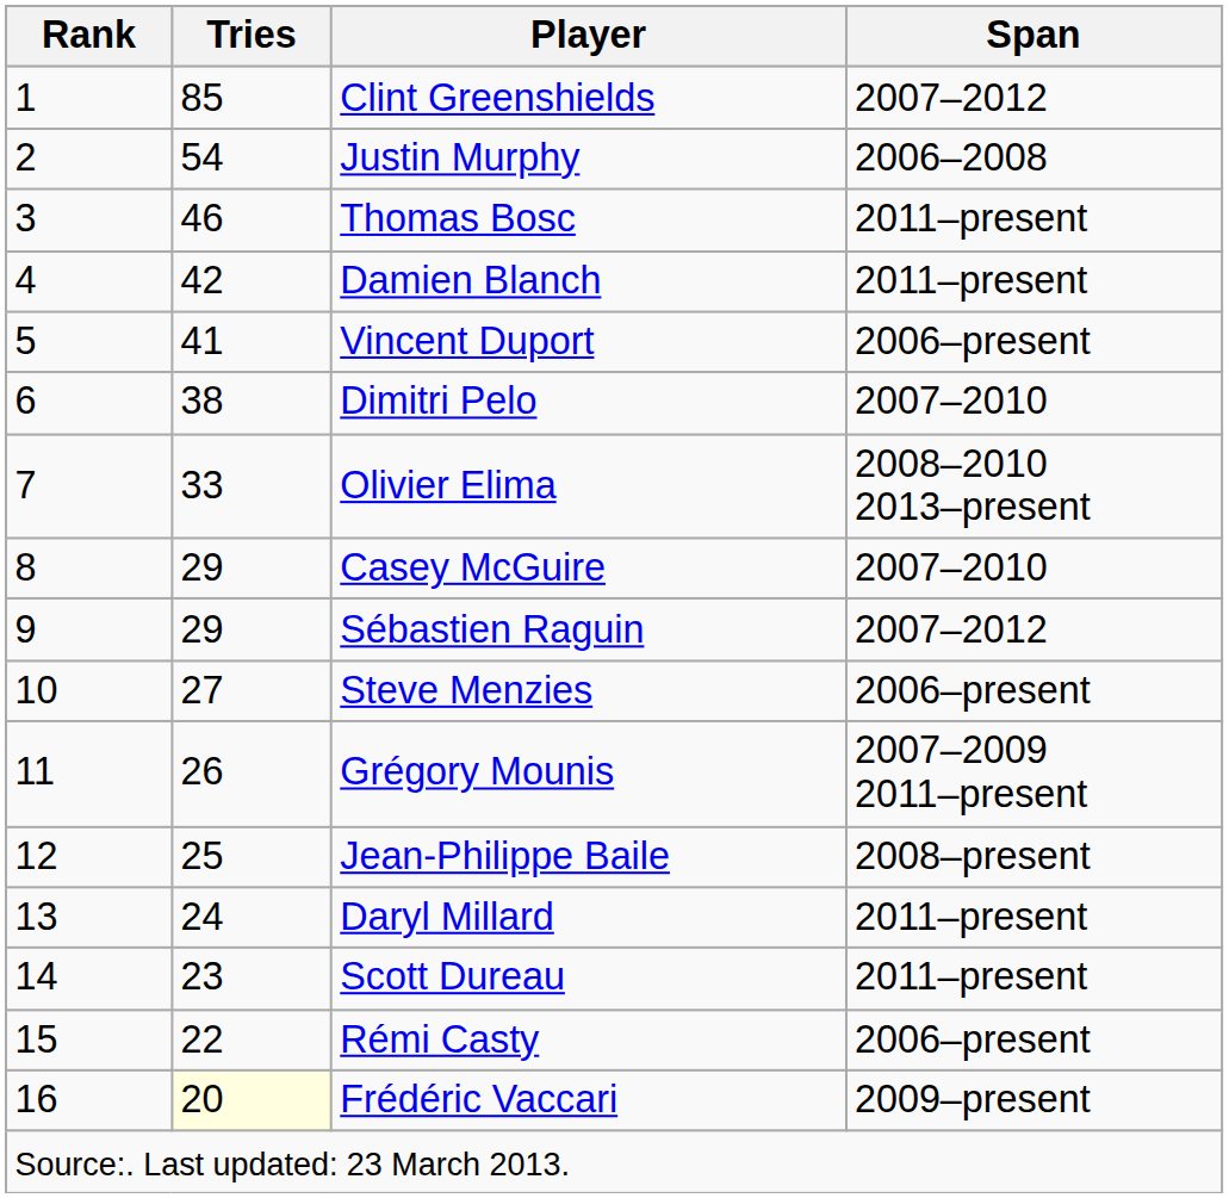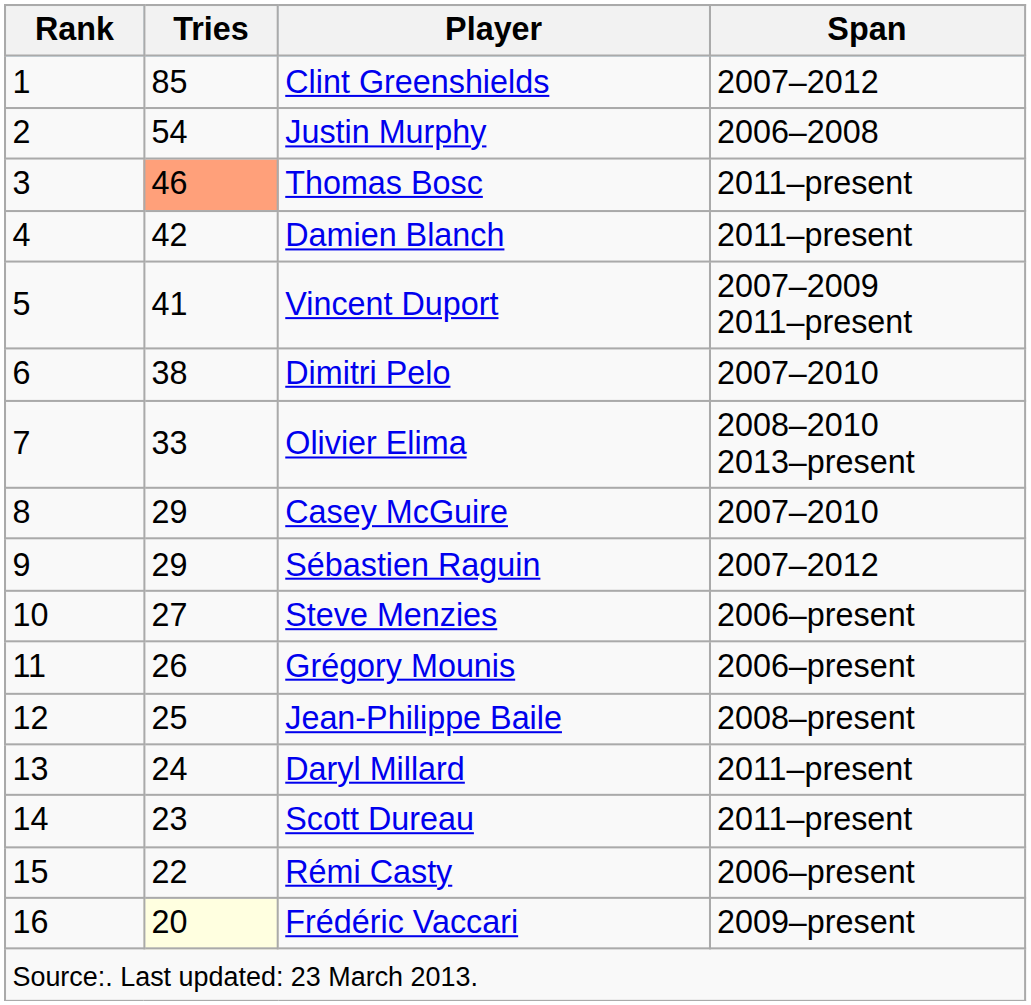Thomas Bosc | Tries: no background -> lightsalmon background
Vincent Duport | Span: 2006–present -> 2007–2009 2011–present
Grégory Mounis | Span: 2007–2009 2011–present -> 2006–present
